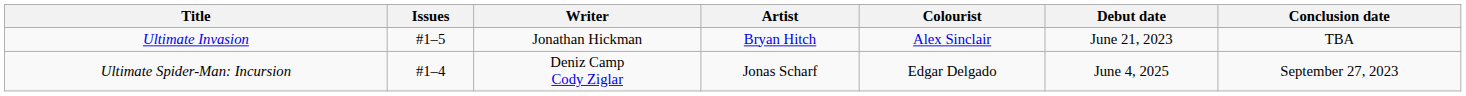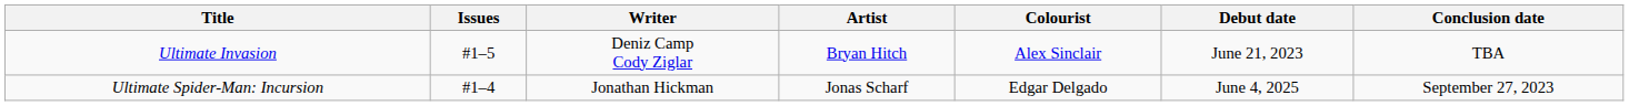Ultimate Invasion | Writer: Jonathan Hickman -> Deniz Camp Cody Ziglar
Ultimate Spider-Man: Incursion | Writer: Deniz Camp Cody Ziglar -> Jonathan Hickman
